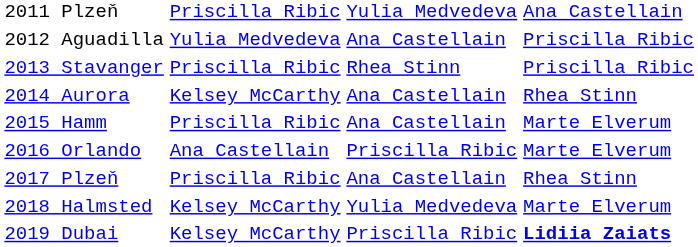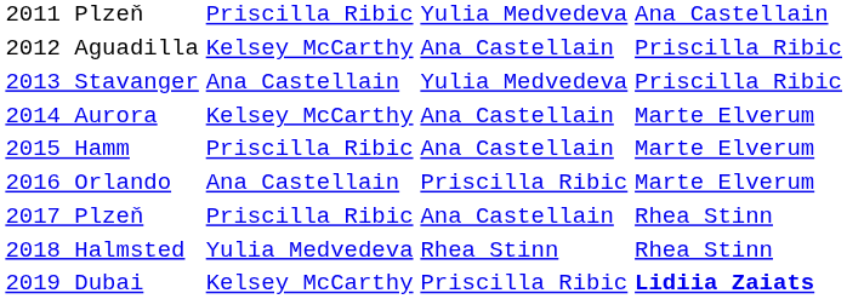2012 Aguadilla | column 2: Yulia Medvedeva -> Kelsey McCarthy
2013 Stavanger | column 2: Priscilla Ribic -> Ana Castellain
2013 Stavanger | column 3: Rhea Stinn -> Yulia Medvedeva
2014 Aurora | column 4: Rhea Stinn -> Marte Elverum
2018 Halmsted | column 2: Kelsey McCarthy -> Yulia Medvedeva
2018 Halmsted | column 3: Yulia Medvedeva -> Rhea Stinn
2018 Halmsted | column 4: Marte Elverum -> Rhea Stinn
